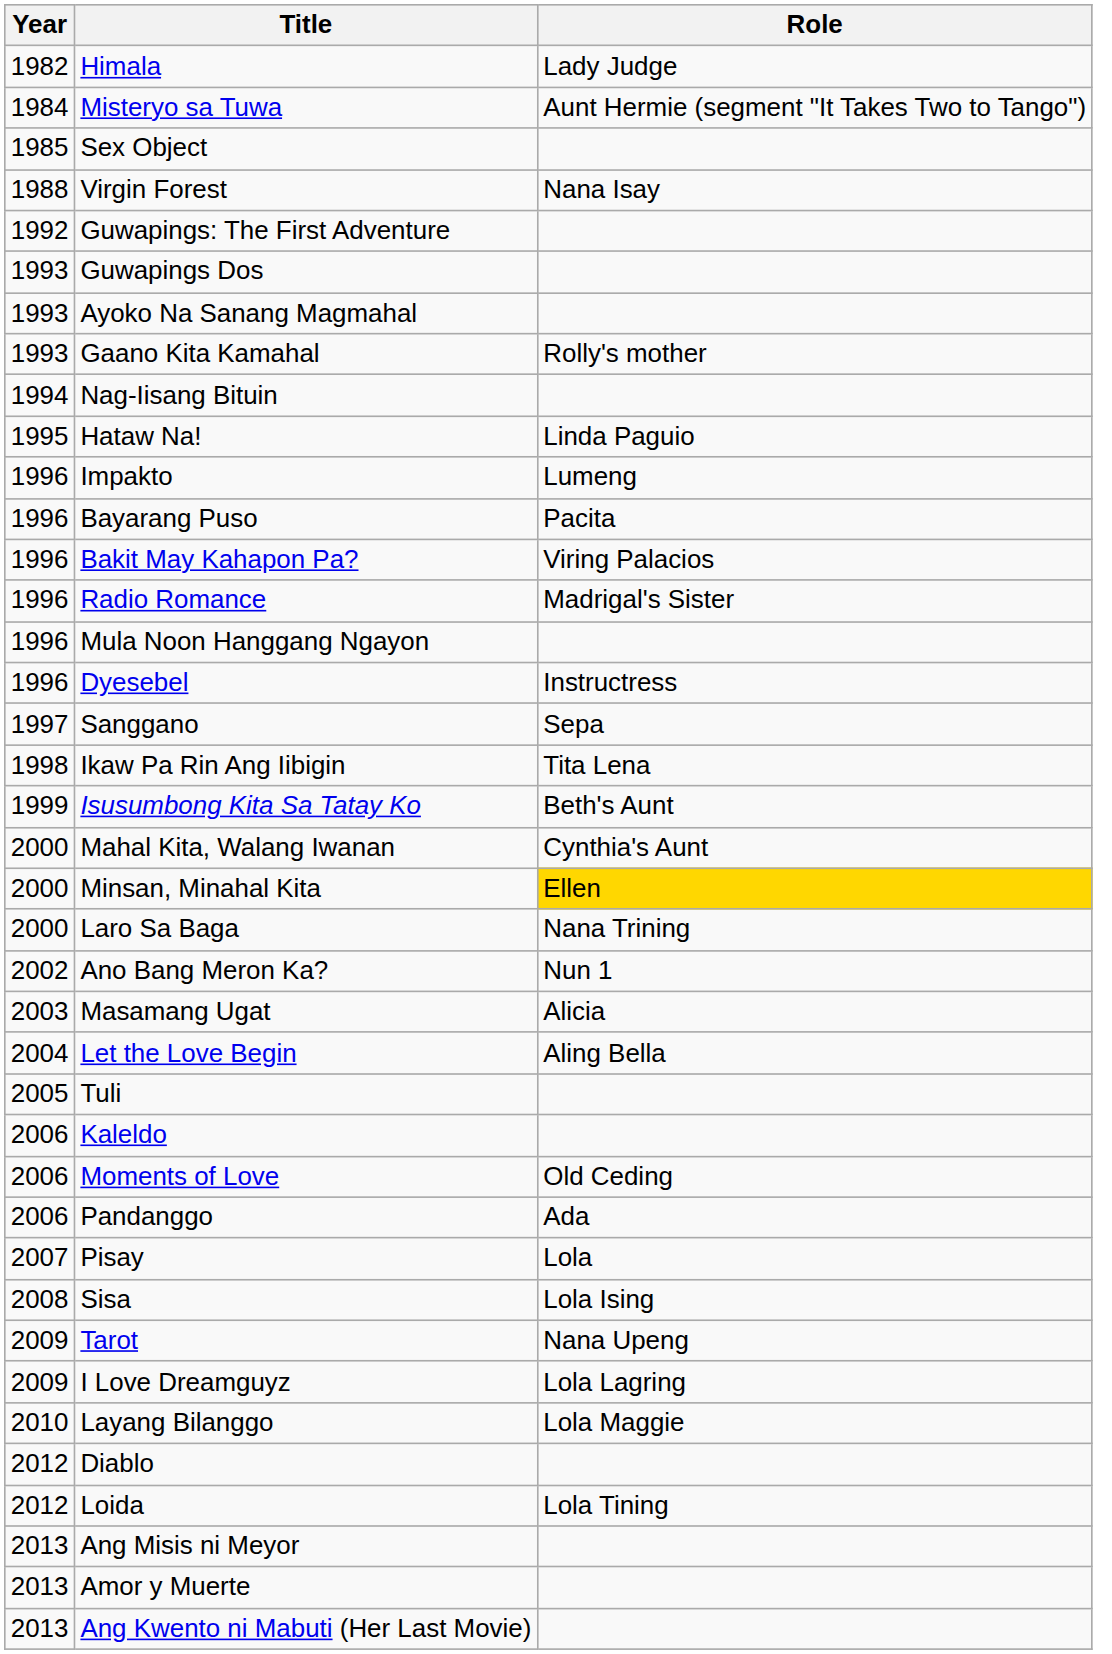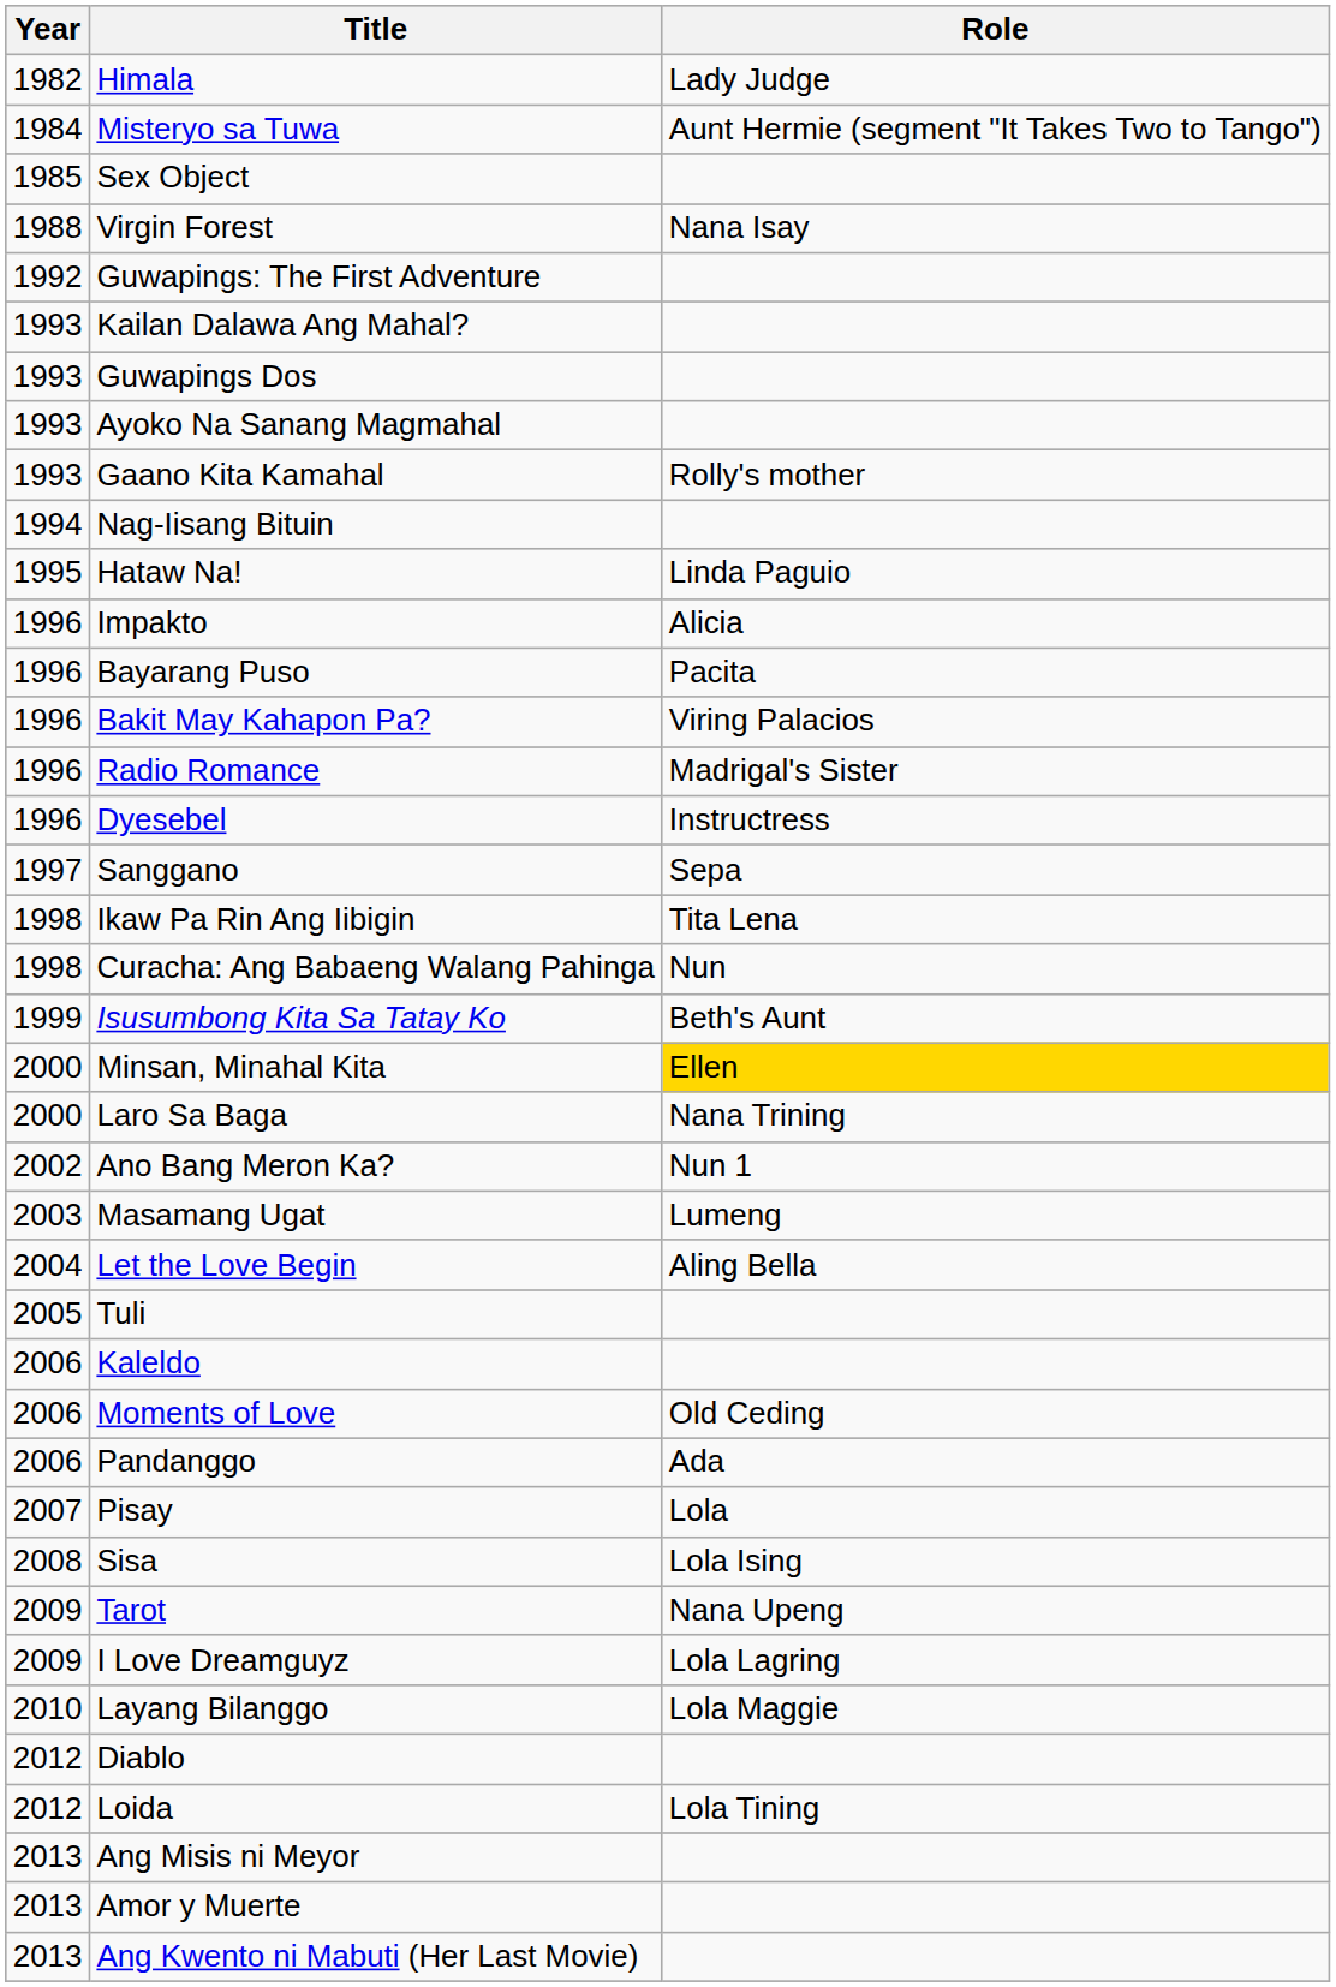+ row: 1993 | Kailan Dalawa Ang Mahal?
Impakto | Role: Lumeng -> Alicia
- row: 1996 | Mula Noon Hanggang Ngayon
+ row: 1998 | Curacha: Ang Babaeng Walang Pahinga | Nun
- row: 2000 | Mahal Kita, Walang Iwanan | Cynthia's Aunt
Masamang Ugat | Role: Alicia -> Lumeng
